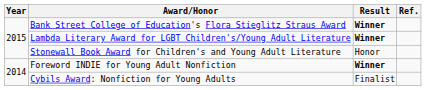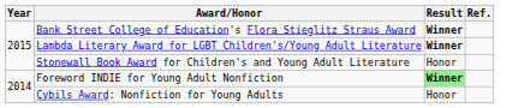Foreword INDIE for Young Adult Nonfiction | Result: no background -> lightgreen background
Cybils Award: Nonfiction for Young Adults | Result: Finalist -> Honor
